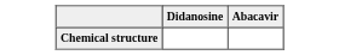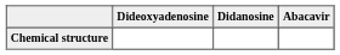+ column: Dideoxyadenosine
